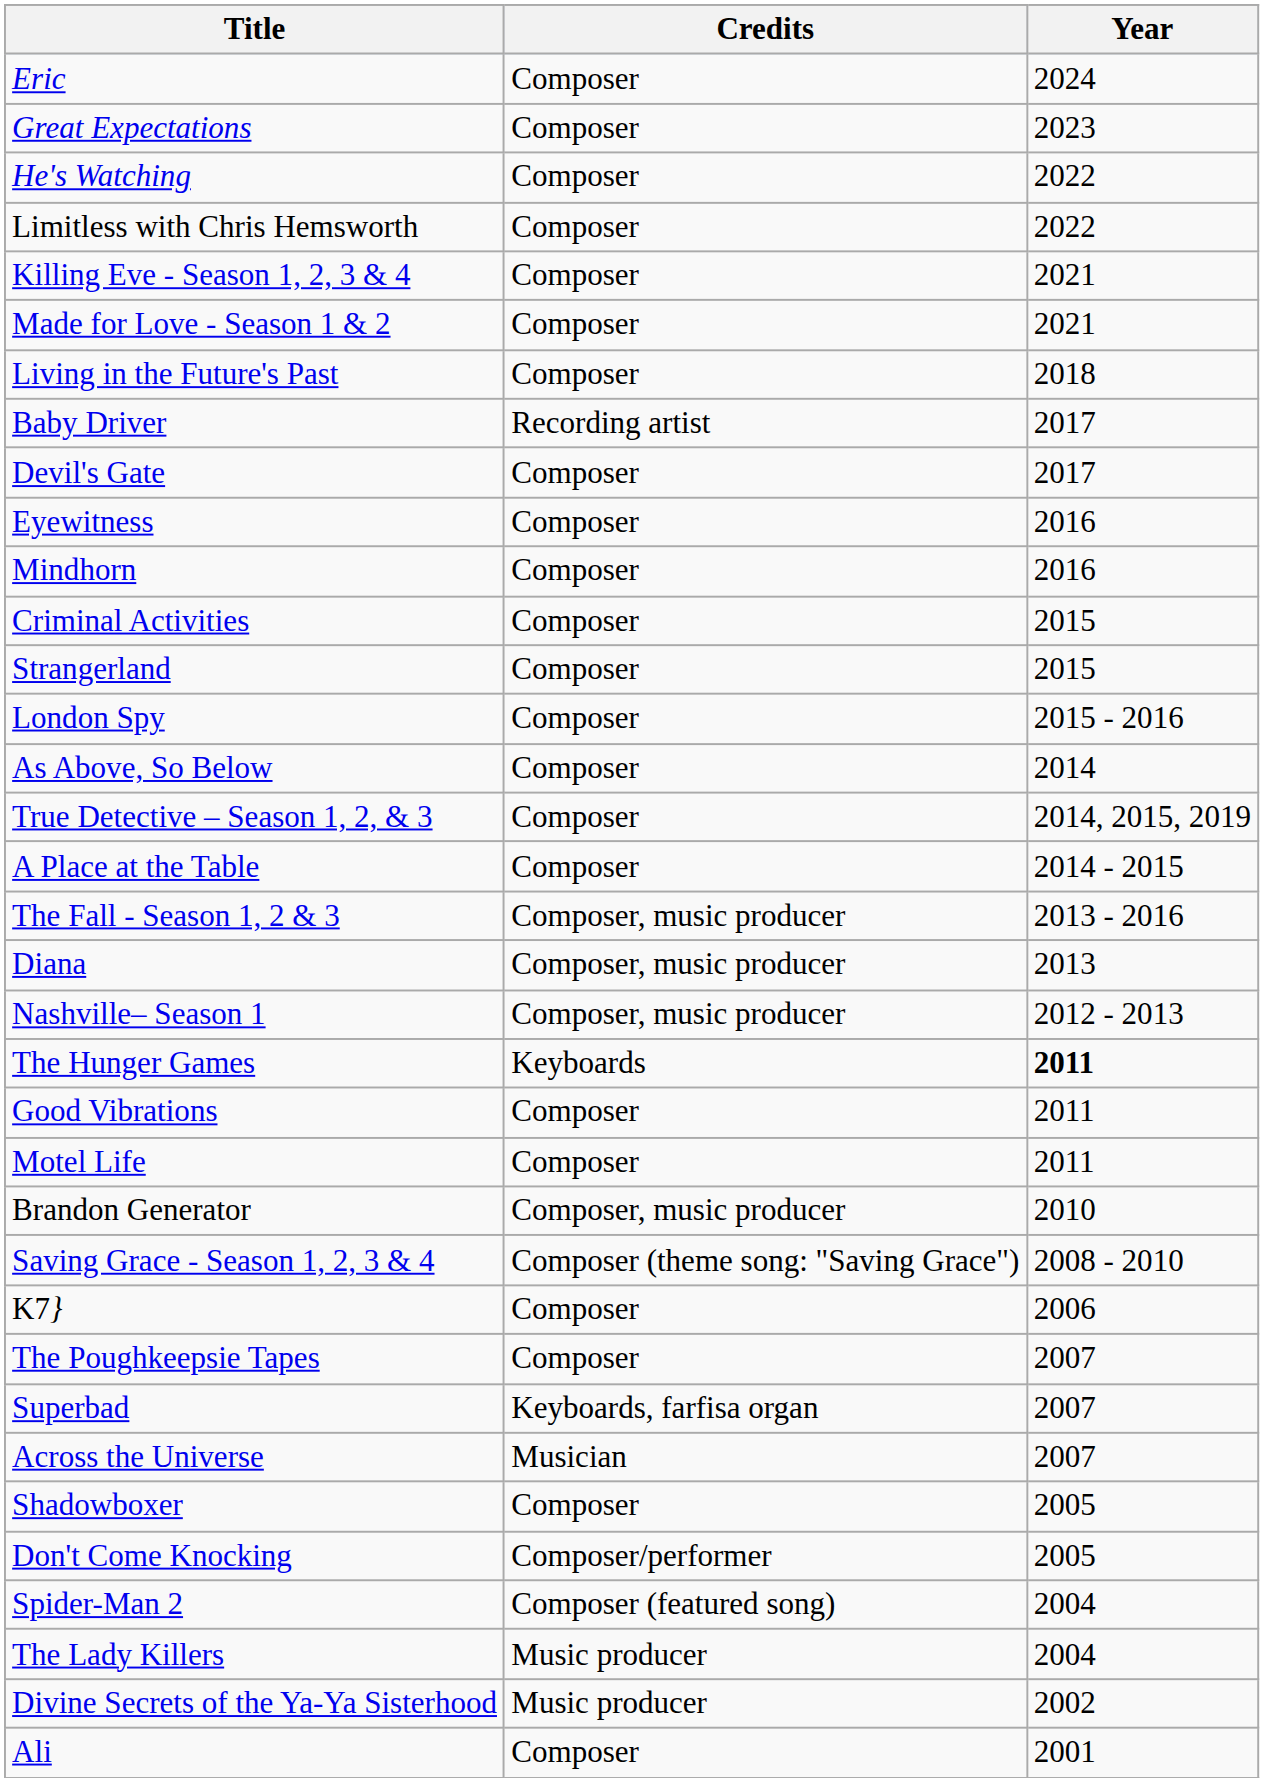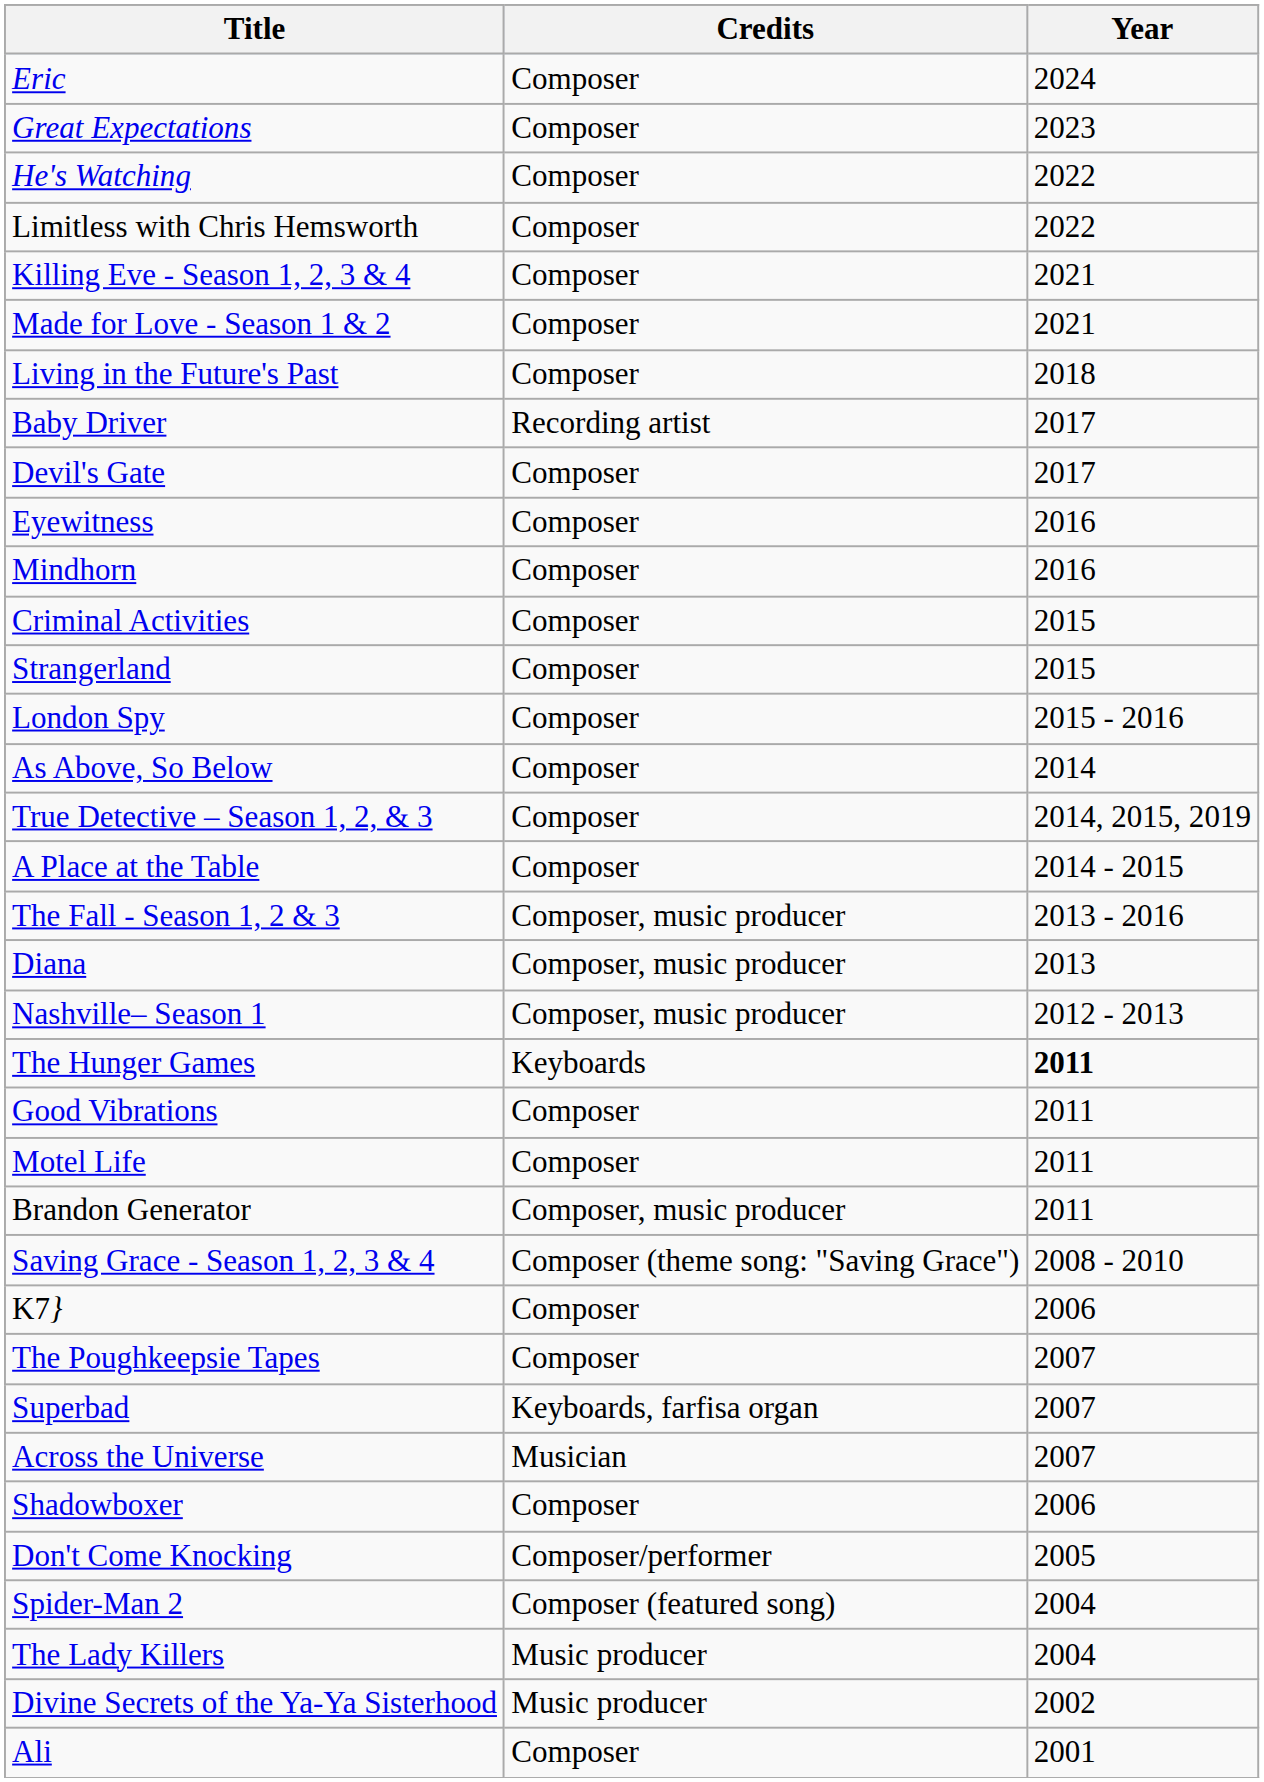Brandon Generator | Year: 2010 -> 2011
Shadowboxer | Year: 2005 -> 2006
